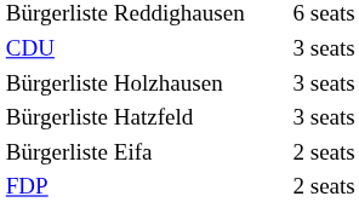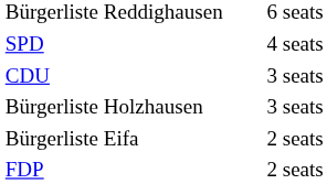+ row: SPD | 4 seats
- row: Bürgerliste Hatzfeld | 3 seats
